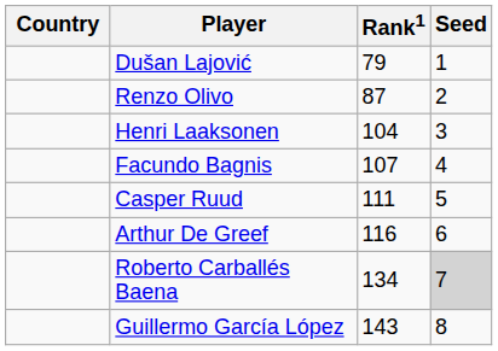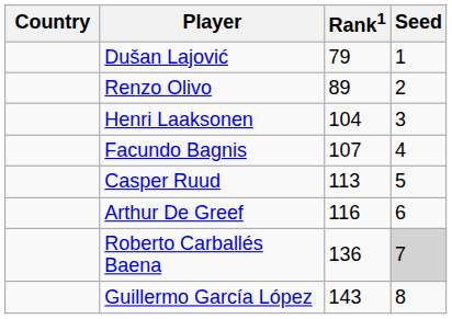Renzo Olivo | Rank1: 87 -> 89
Casper Ruud | Rank1: 111 -> 113
Roberto Carballés Baena | Rank1: 134 -> 136
